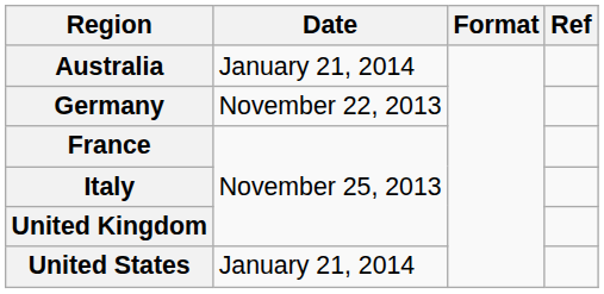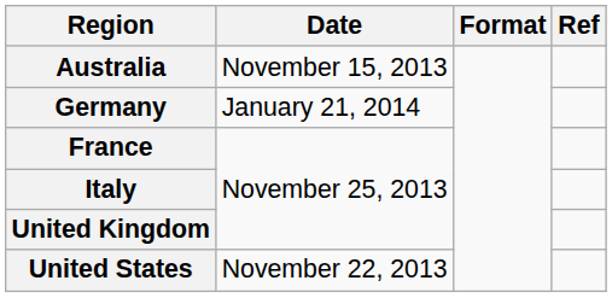Australia | Date: January 21, 2014 -> November 15, 2013
Germany | Date: November 22, 2013 -> January 21, 2014
United States | Date: January 21, 2014 -> November 22, 2013
